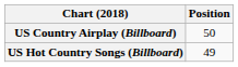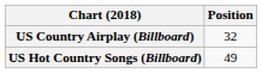US Country Airplay (Billboard) | Position: 50 -> 32
